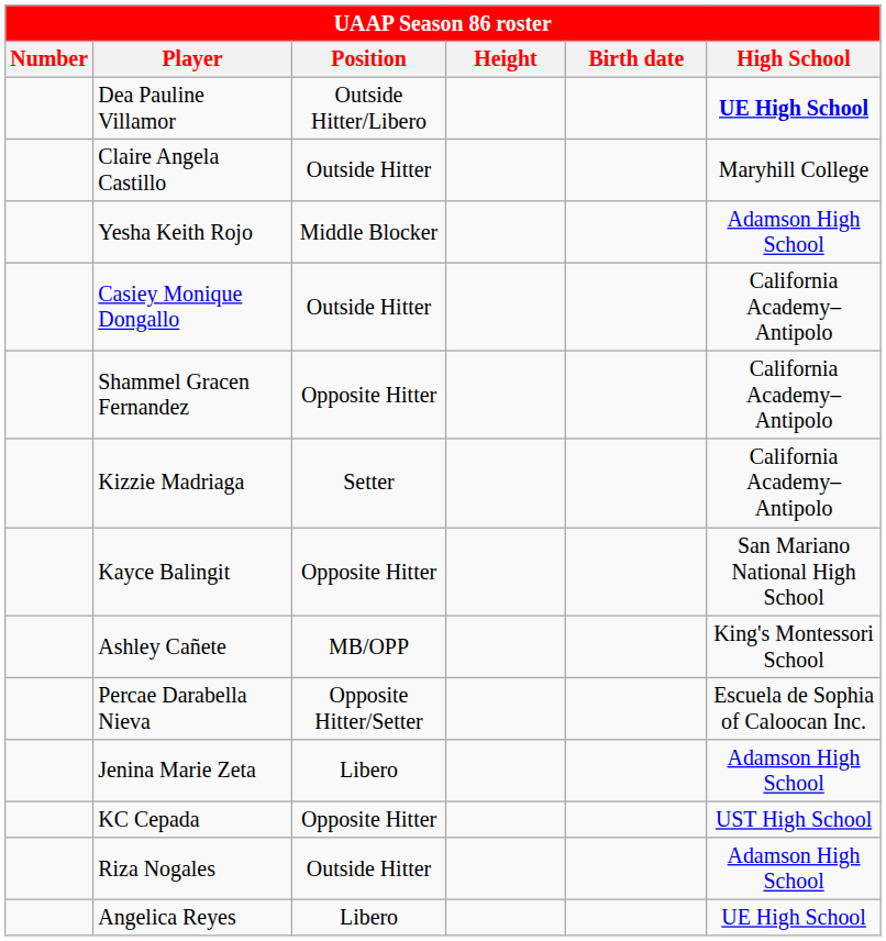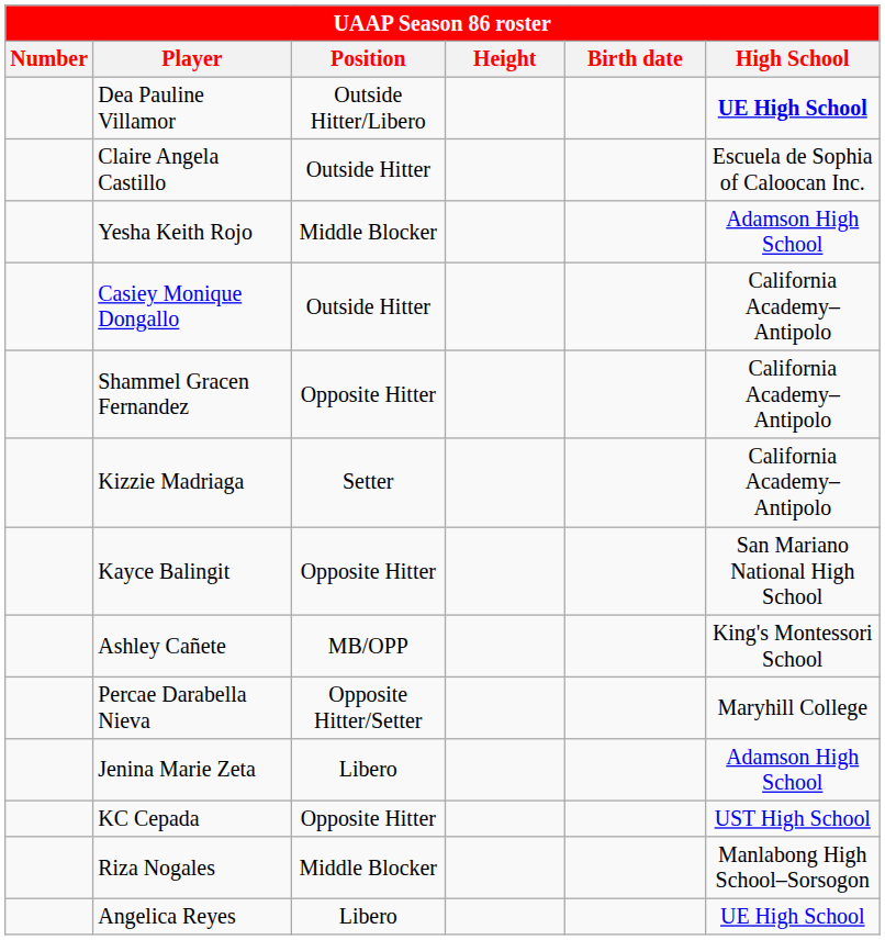Claire Angela Castillo | High School: Maryhill College -> Escuela de Sophia of Caloocan Inc.
Percae Darabella Nieva | High School: Escuela de Sophia of Caloocan Inc. -> Maryhill College
Riza Nogales | Position: Outside Hitter -> Middle Blocker
Riza Nogales | High School: Adamson High School -> Manlabong High School–Sorsogon
